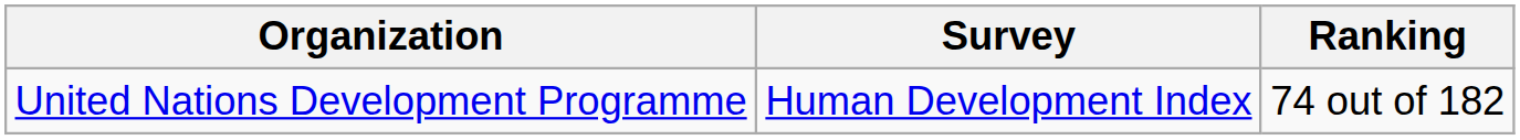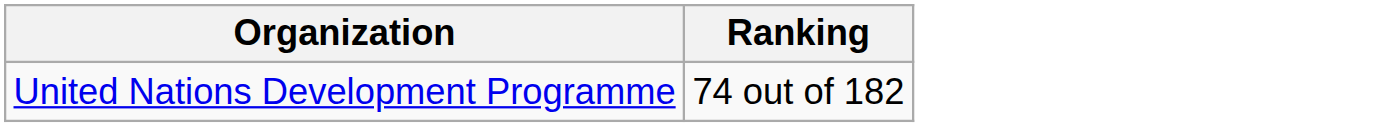- column: Survey | Human Development Index
